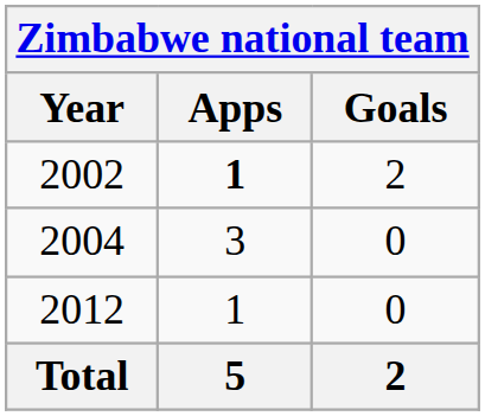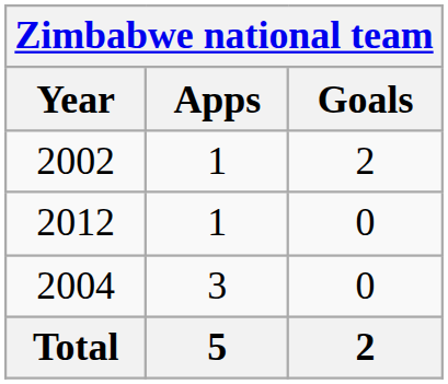2002 | Apps: bold -> normal
rows swapped: 2004 <-> 2012
